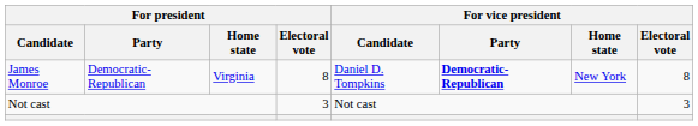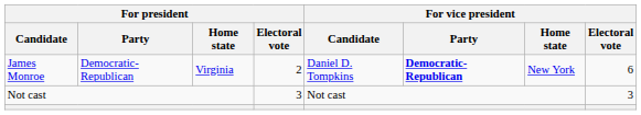James Monroe | For president / Electoral vote: 8 -> 2
James Monroe | For vice president / Electoral vote: 8 -> 6
